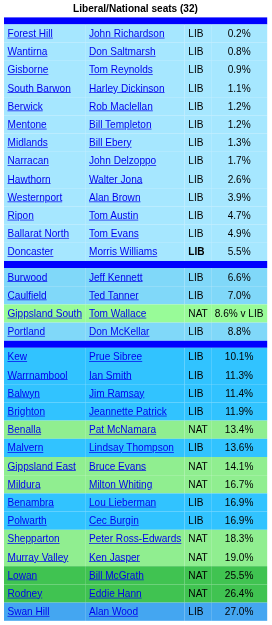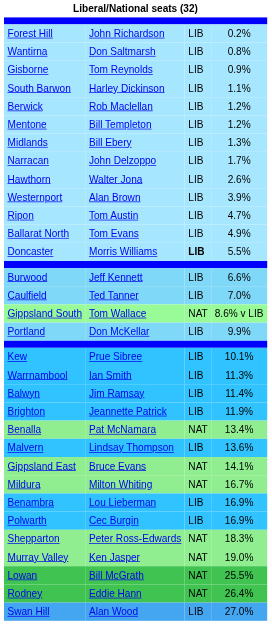Portland | column 4: 8.8% -> 9.9%
